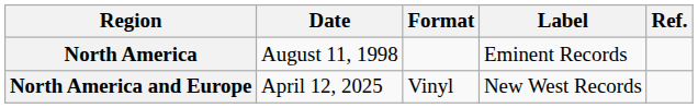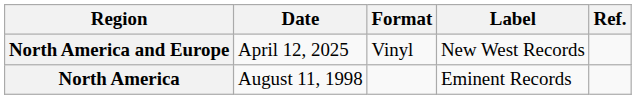rows swapped: North America <-> North America and Europe
